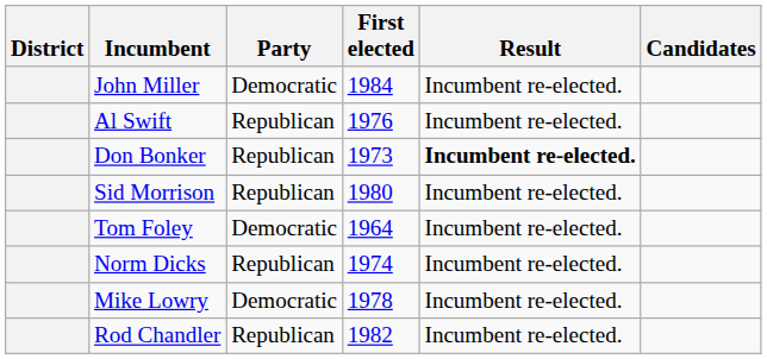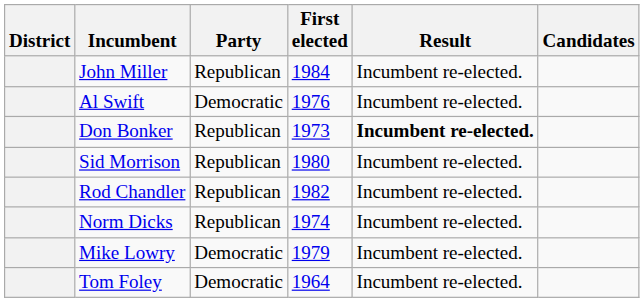John Miller | Party: Democratic -> Republican
Al Swift | Party: Republican -> Democratic
rows swapped: Tom Foley <-> Rod Chandler
Mike Lowry | First elected: 1978 -> 1979
